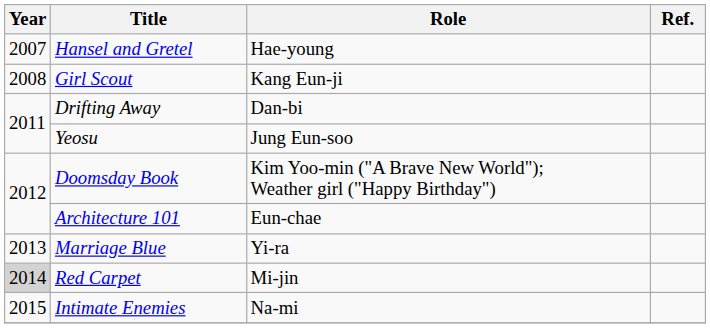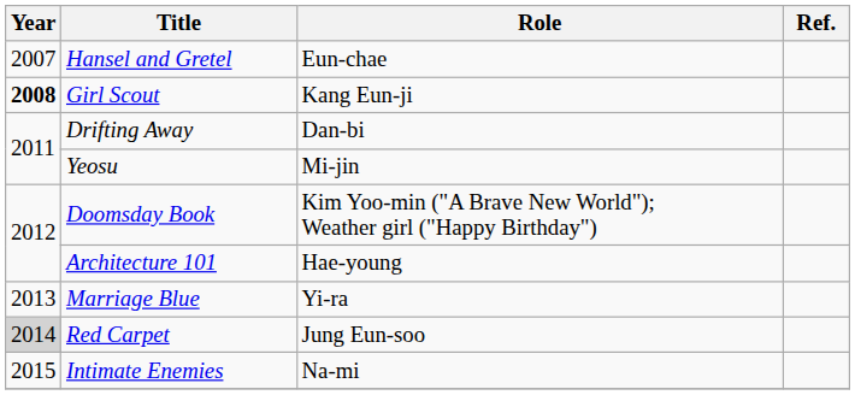Hansel and Gretel | Role: Hae-young -> Eun-chae
Girl Scout | Year: normal -> bold
Yeosu | Role: Jung Eun-soo -> Mi-jin
Architecture 101 | Role: Eun-chae -> Hae-young
Red Carpet | Role: Mi-jin -> Jung Eun-soo
